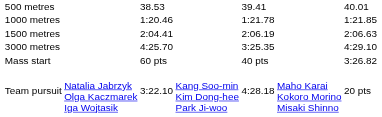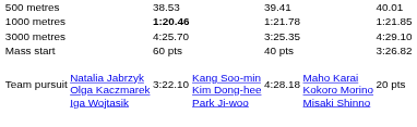1000 metres | column 3: normal -> bold
- row: 1500 metres | 2:04.41 | 2:06.19 | 2:06.63
